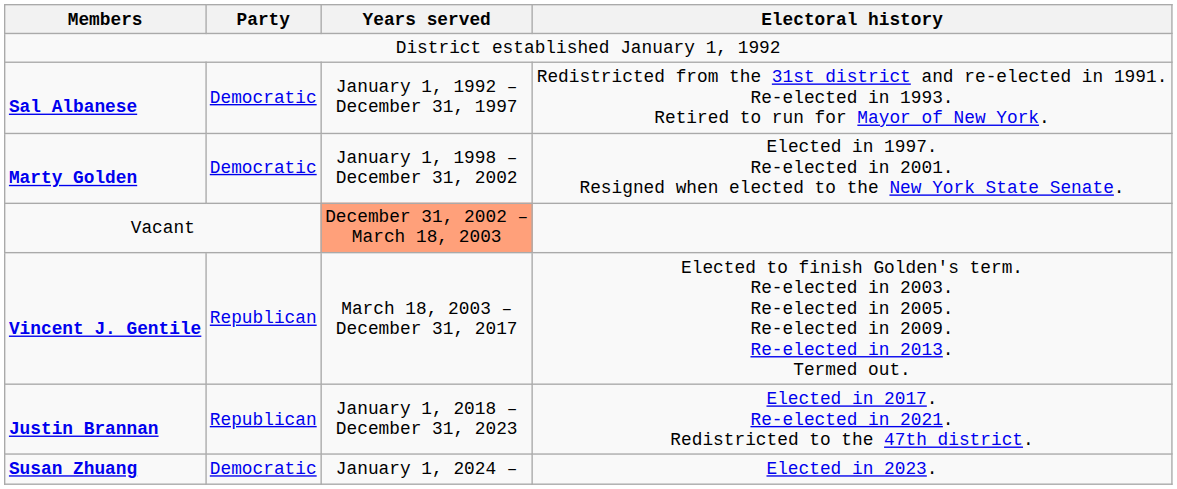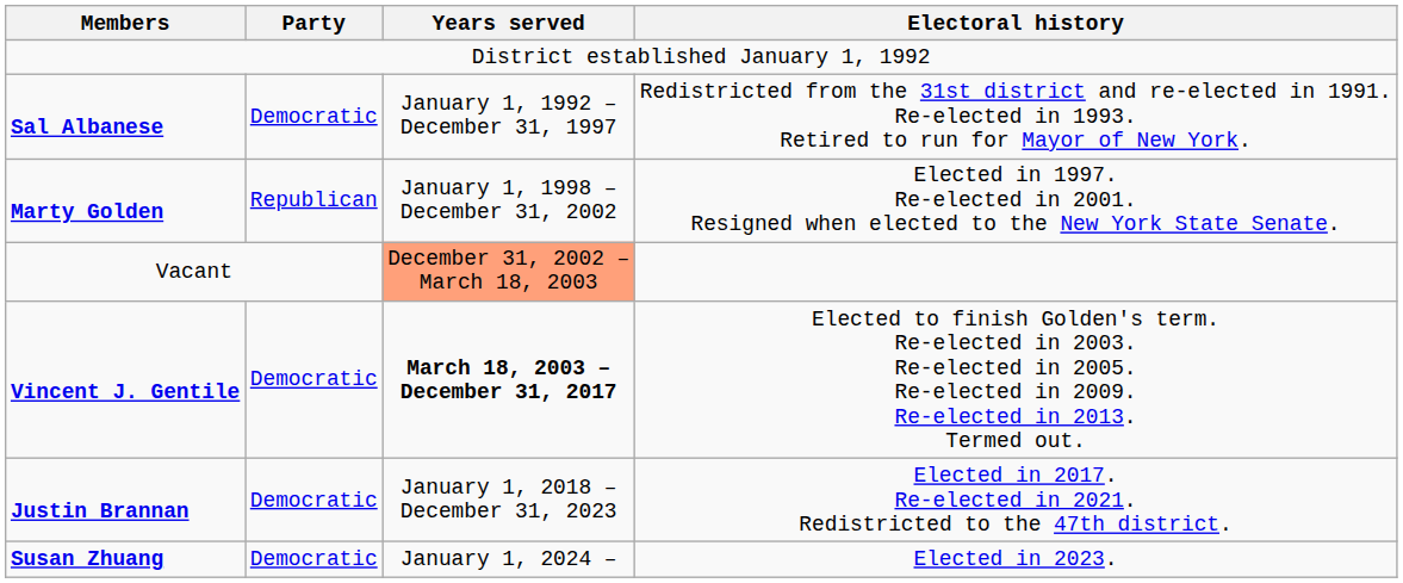Marty Golden | Party: Democratic -> Republican
Vincent J. Gentile | Party: Republican -> Democratic
Vincent J. Gentile | Years served: normal -> bold
Justin Brannan | Party: Republican -> Democratic
